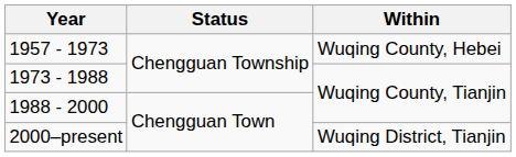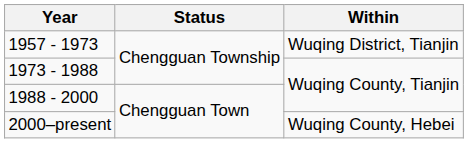1957 - 1973 | Within: Wuqing County, Hebei -> Wuqing District, Tianjin
2000–present | Within: Wuqing District, Tianjin -> Wuqing County, Hebei
